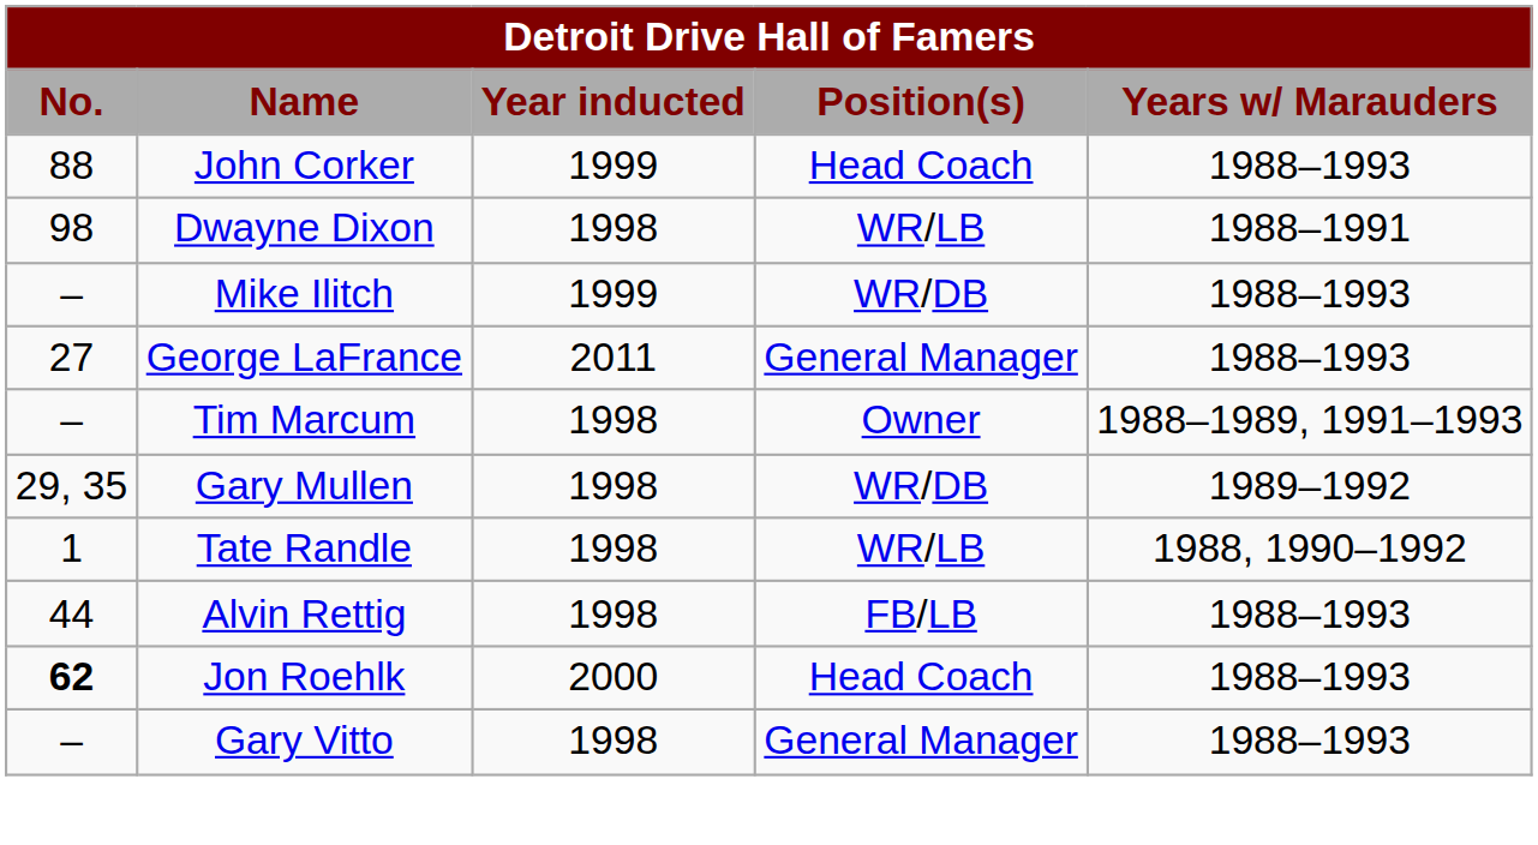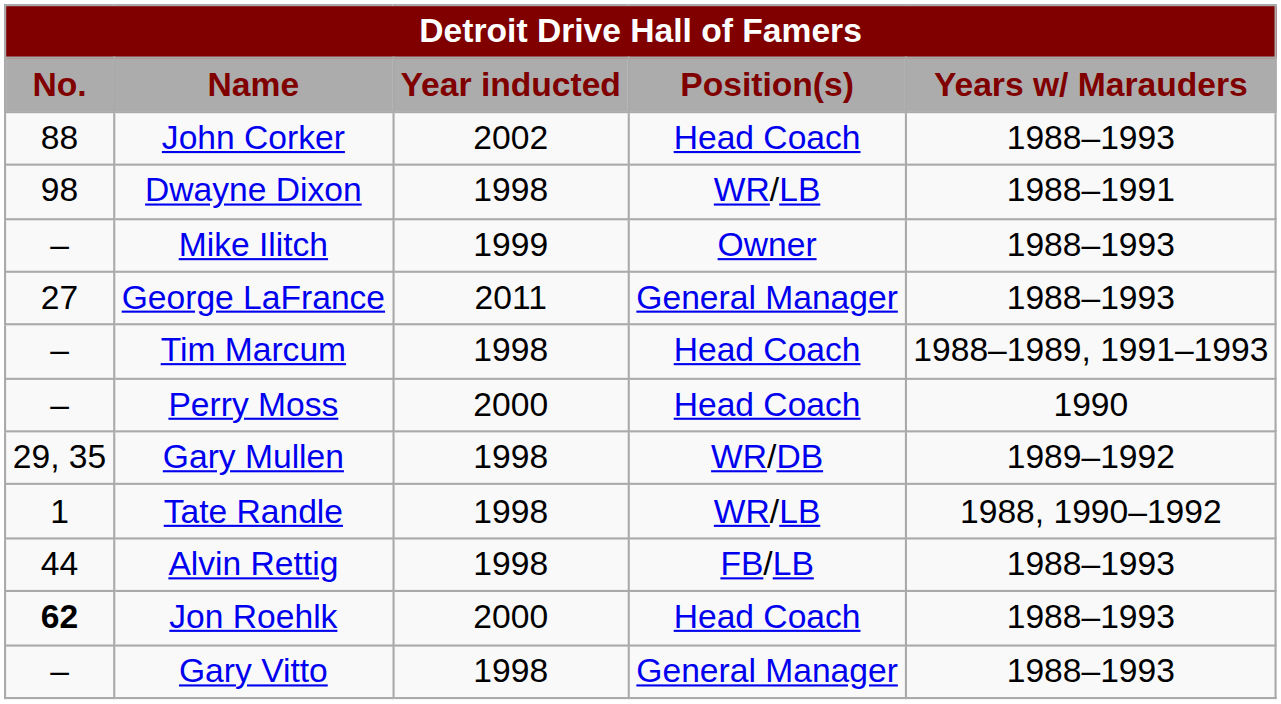John Corker | Year inducted: 1999 -> 2002
Mike Ilitch | Position(s): WR/DB -> Owner
Tim Marcum | Position(s): Owner -> Head Coach
+ row: – | Perry Moss | 2000 | Head Coach | 1990
